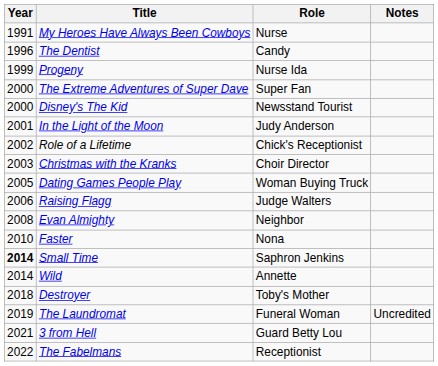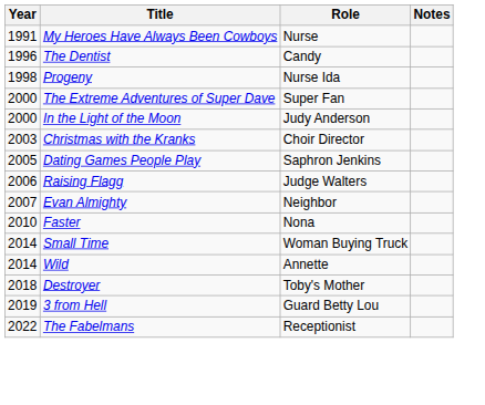Progeny | Year: 1999 -> 1998
- row: 2000 | Disney's The Kid | Newsstand Tourist
In the Light of the Moon | Year: 2001 -> 2000
- row: 2002 | Role of a Lifetime | Chick's Receptionist
Dating Games People Play | Role: Woman Buying Truck -> Saphron Jenkins
Evan Almighty | Year: 2008 -> 2007
Small Time | Year: bold -> normal
Small Time | Role: Saphron Jenkins -> Woman Buying Truck
- row: 2019 | The Laundromat | Funeral Woman | Uncredited
3 from Hell | Year: 2021 -> 2019
